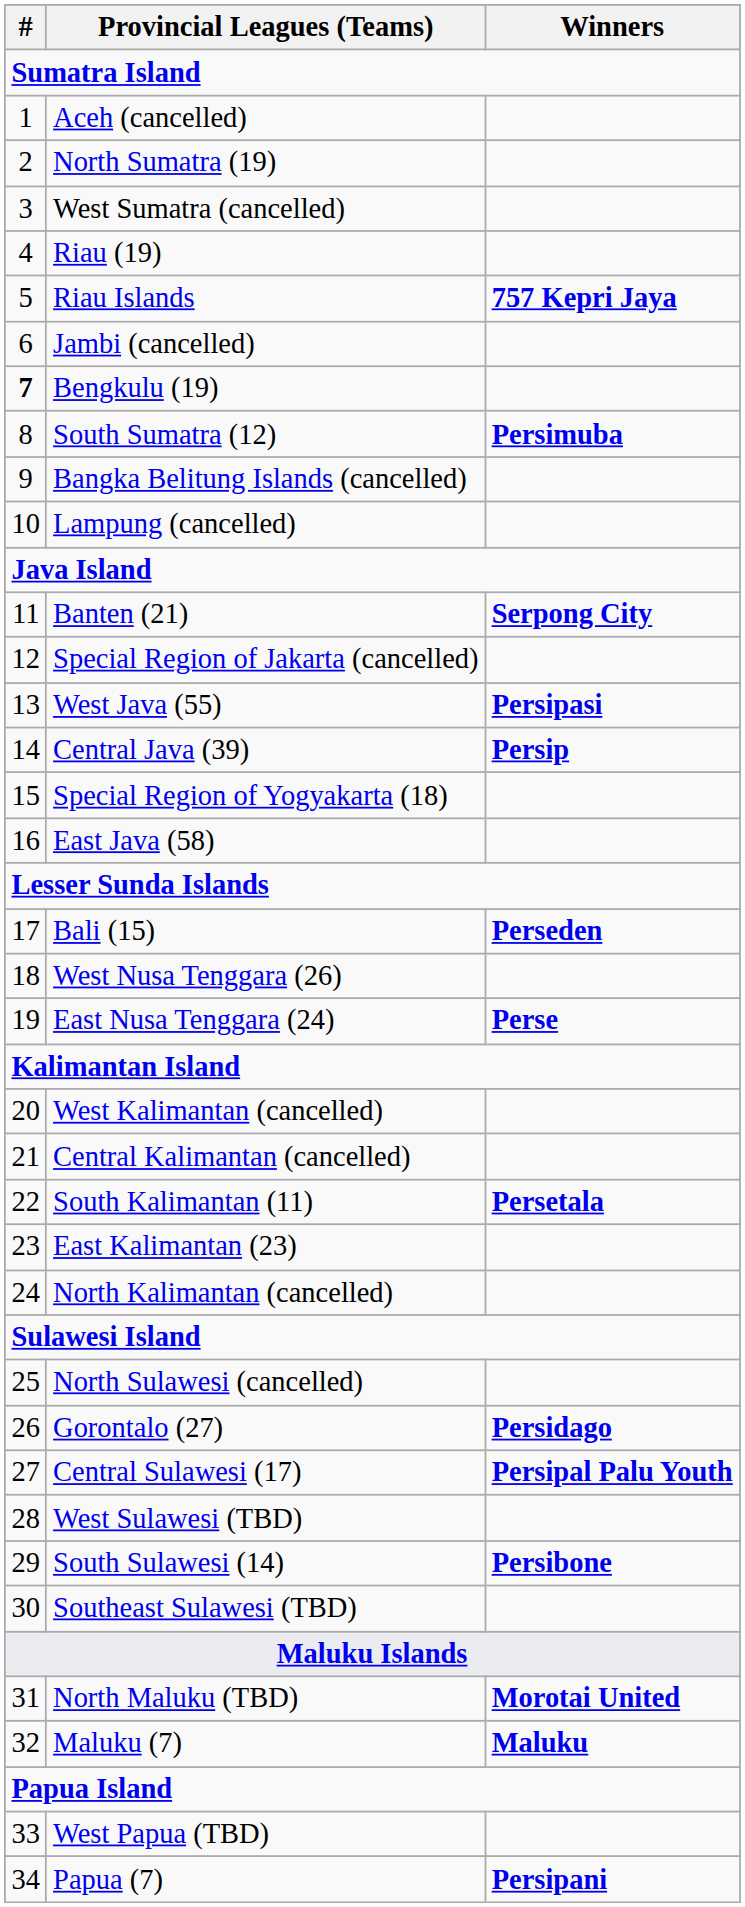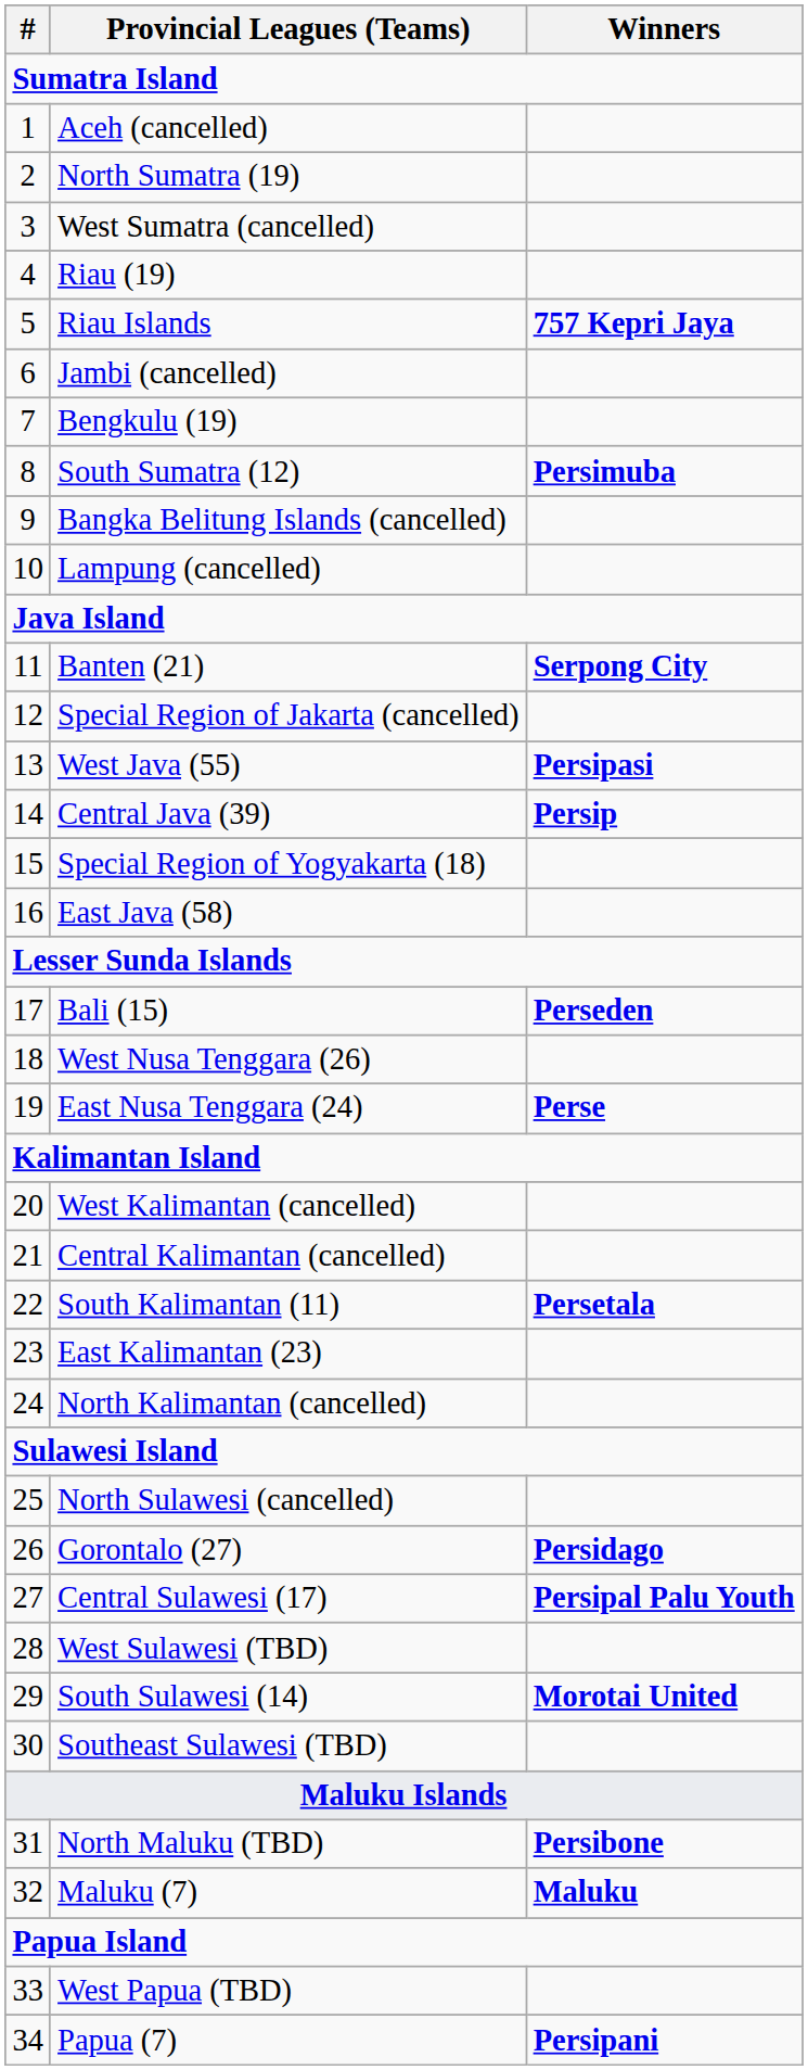Bengkulu (19) | #: bold -> normal
South Sulawesi (14) | Winners: Persibone -> Morotai United
North Maluku (TBD) | Winners: Morotai United -> Persibone
